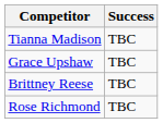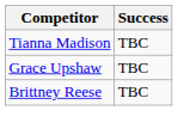- row: Rose Richmond | TBC
